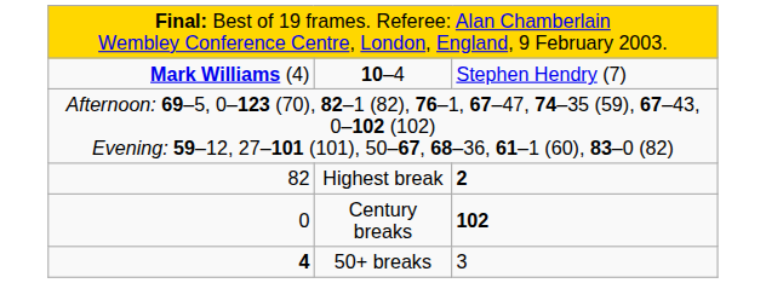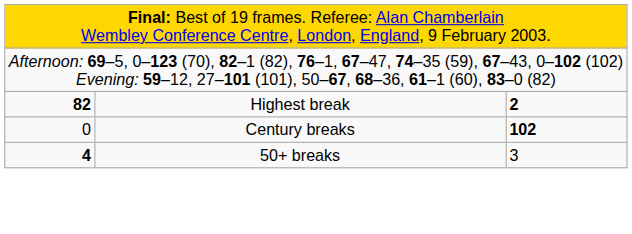- row: Mark Williams (4) | 10–4 | Stephen Hendry (7)
Highest break | column 1: normal -> bold
